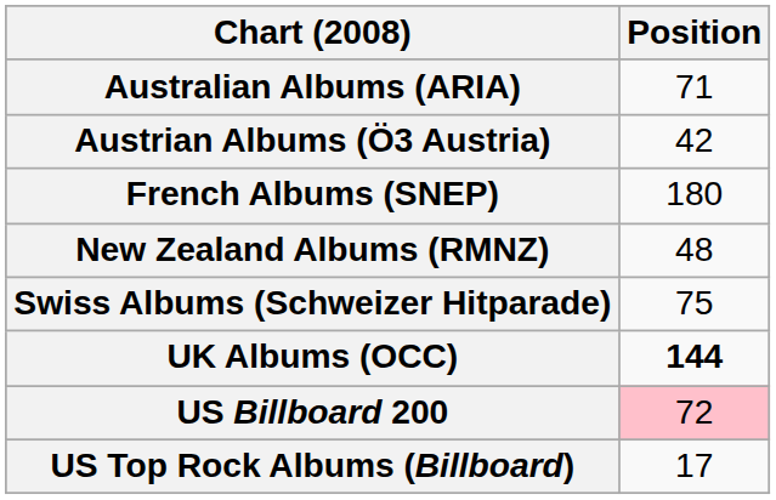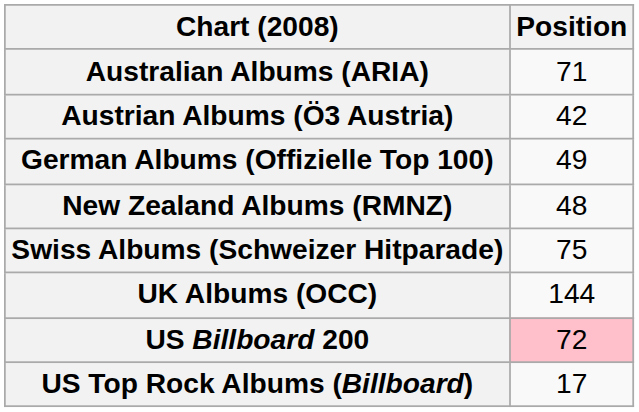- row: French Albums (SNEP) | 180
+ row: German Albums (Offizielle Top 100) | 49
UK Albums (OCC) | Position: bold -> normal
